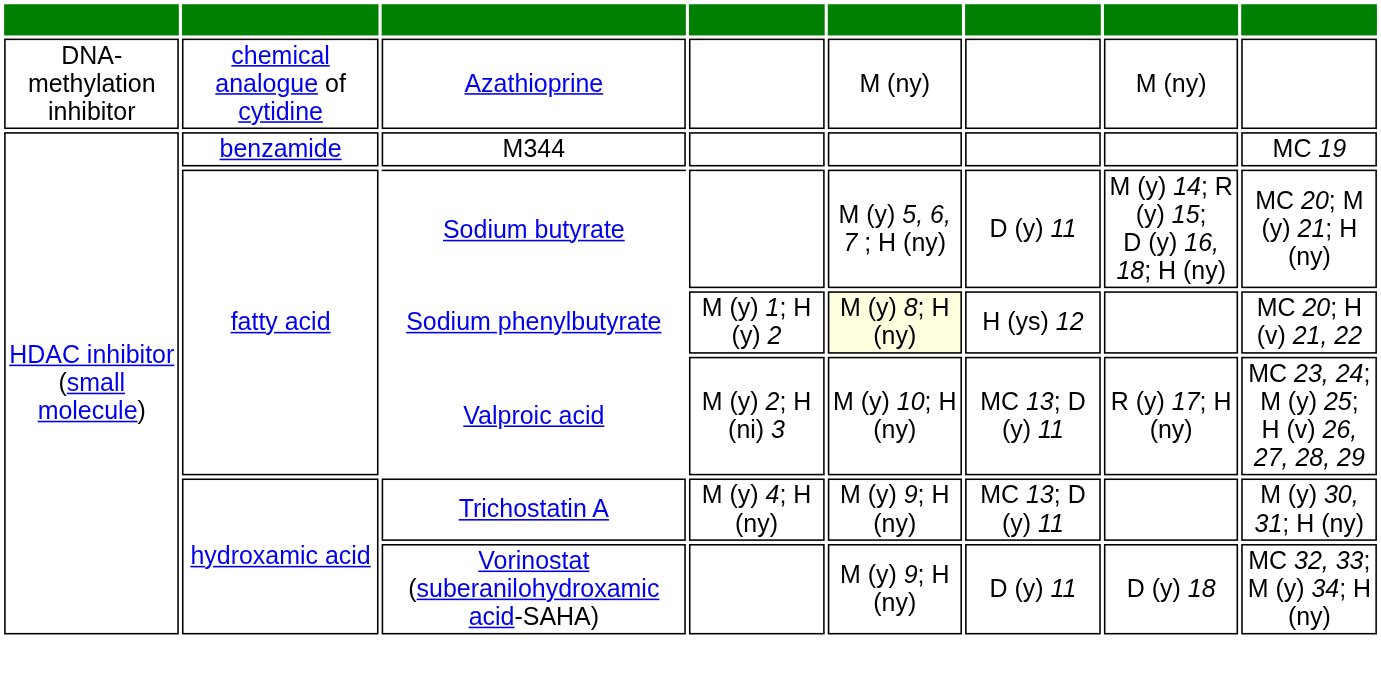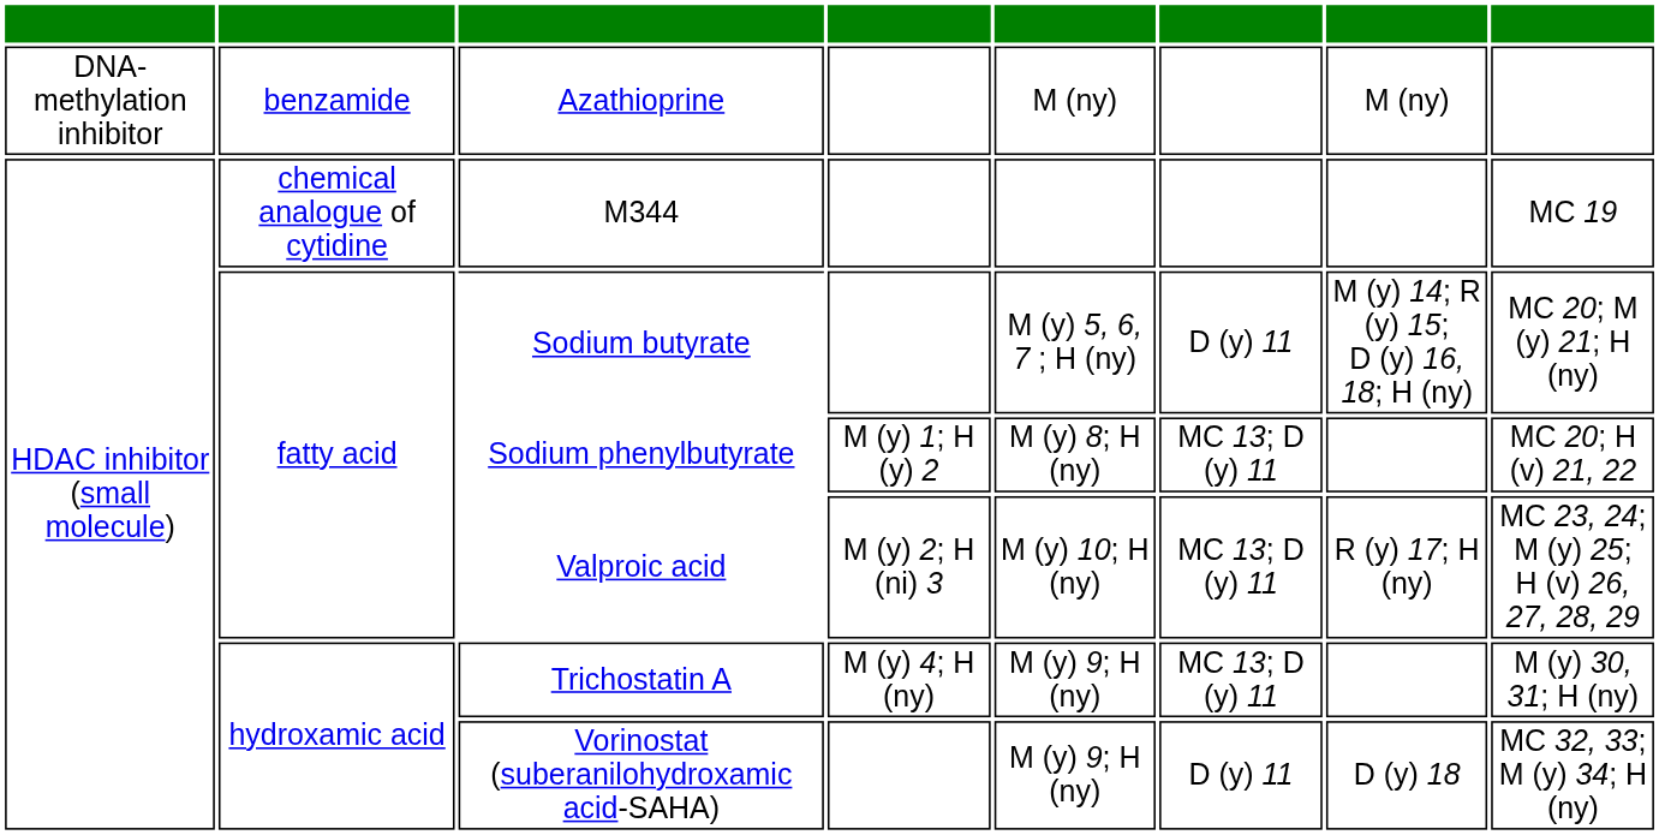Azathioprine | Classification: chemical analogue of cytidine -> benzamide
M344 | Classification: benzamide -> chemical analogue of cytidine
Sodium phenylbutyrate | AD: lightyellow background -> no background
Sodium phenylbutyrate | HD: H (ys) 12 -> MC 13; D (y) 11
